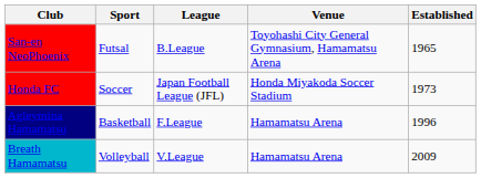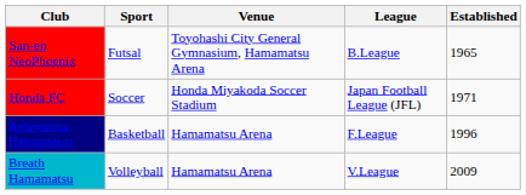columns swapped: League <-> Venue
Honda FC | Established: 1973 -> 1971
